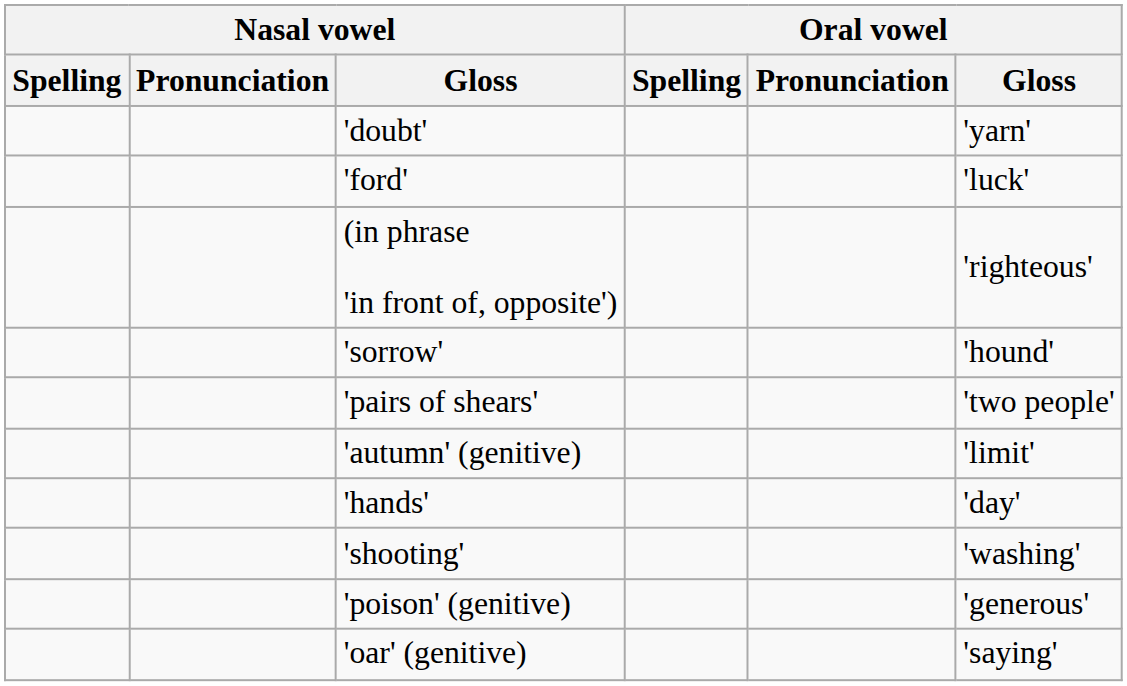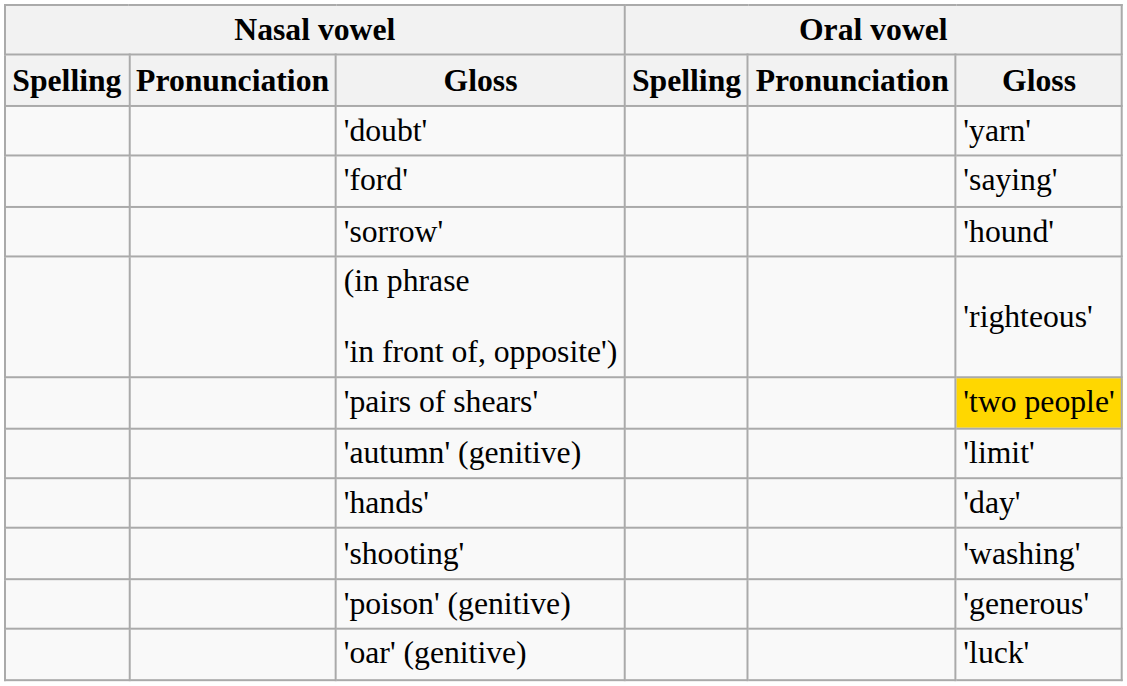'ford' | Oral vowel / Gloss: 'luck' -> 'saying'
rows swapped: (in phrase 'in front of, opposite') <-> 'sorrow'
'pairs of shears' | Oral vowel / Gloss: no background -> gold background
'oar' (genitive) | Oral vowel / Gloss: 'saying' -> 'luck'
